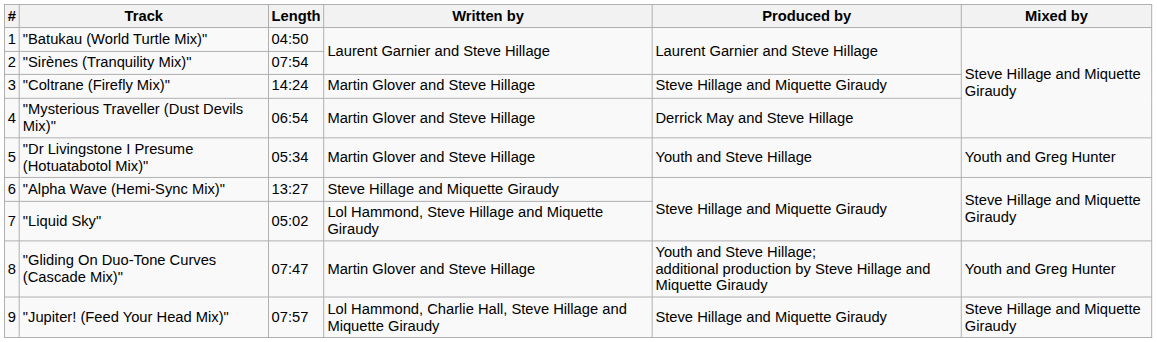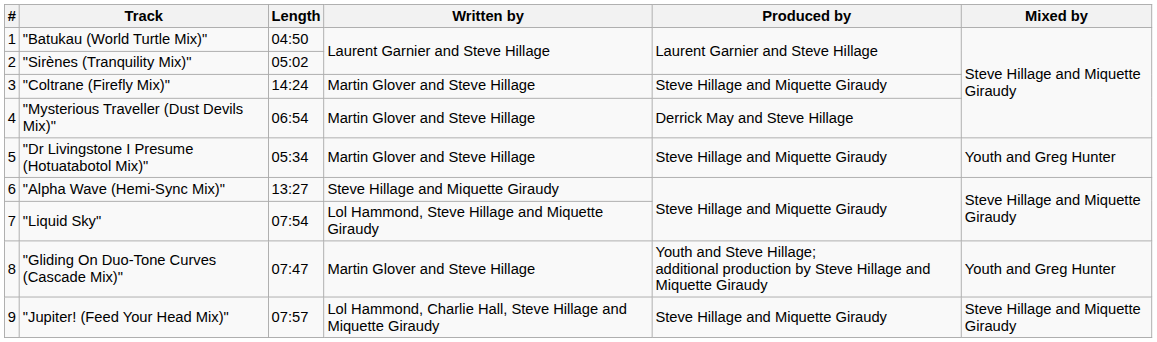"Sirènes (Tranquility Mix)" | Length: 07:54 -> 05:02
"Dr Livingstone I Presume (Hotuatabotol Mix)" | Produced by: Youth and Steve Hillage -> Steve Hillage and Miquette Giraudy
"Liquid Sky" | Length: 05:02 -> 07:54
